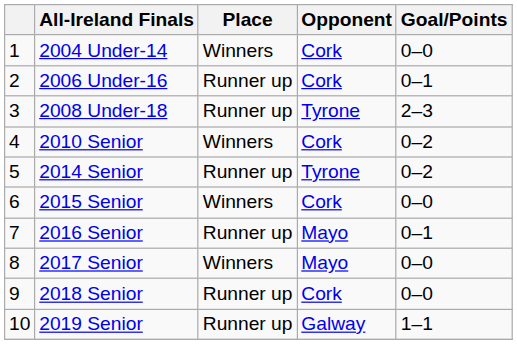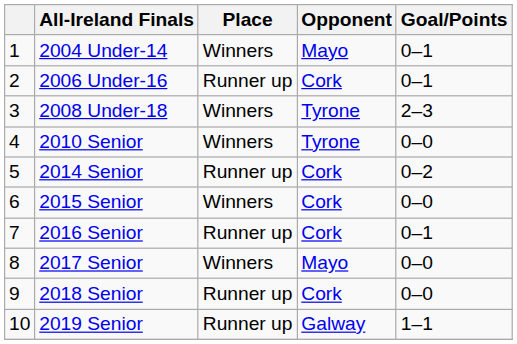2004 Under-14 | Opponent: Cork -> Mayo
2004 Under-14 | Goal/Points: 0–0 -> 0–1
2008 Under-18 | Place: Runner up -> Winners
2010 Senior | Opponent: Cork -> Tyrone
2010 Senior | Goal/Points: 0–2 -> 0–0
2014 Senior | Opponent: Tyrone -> Cork
2016 Senior | Opponent: Mayo -> Cork
